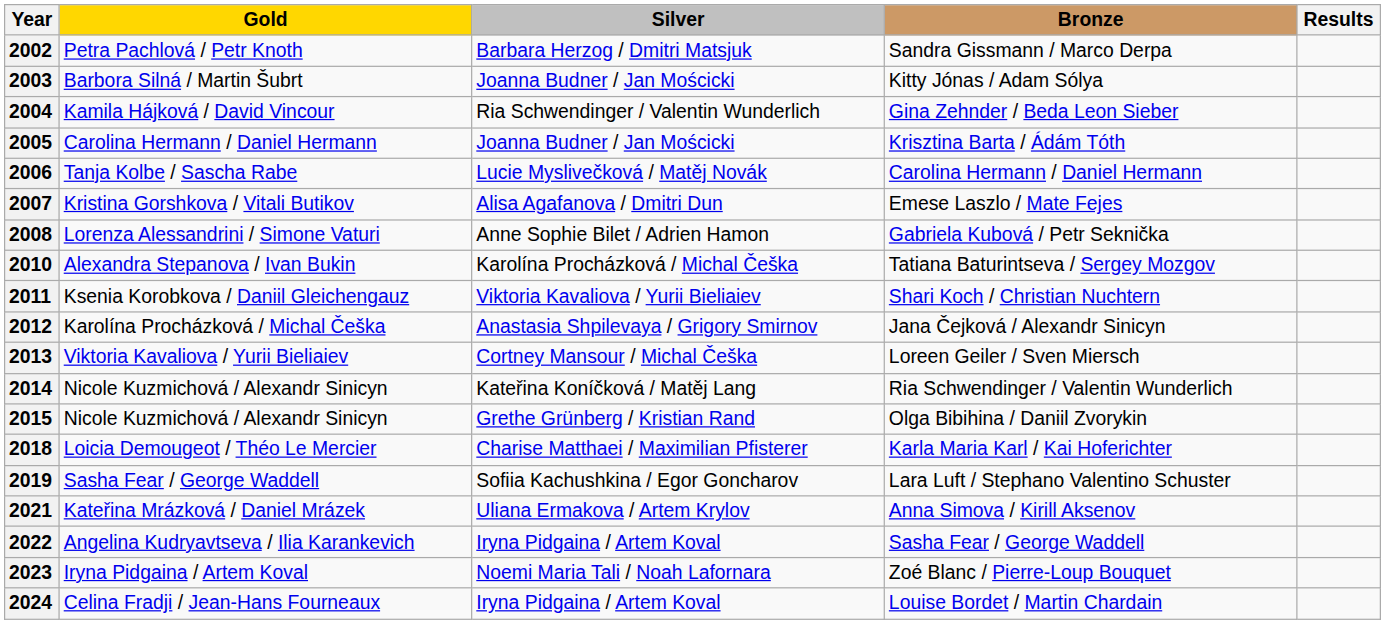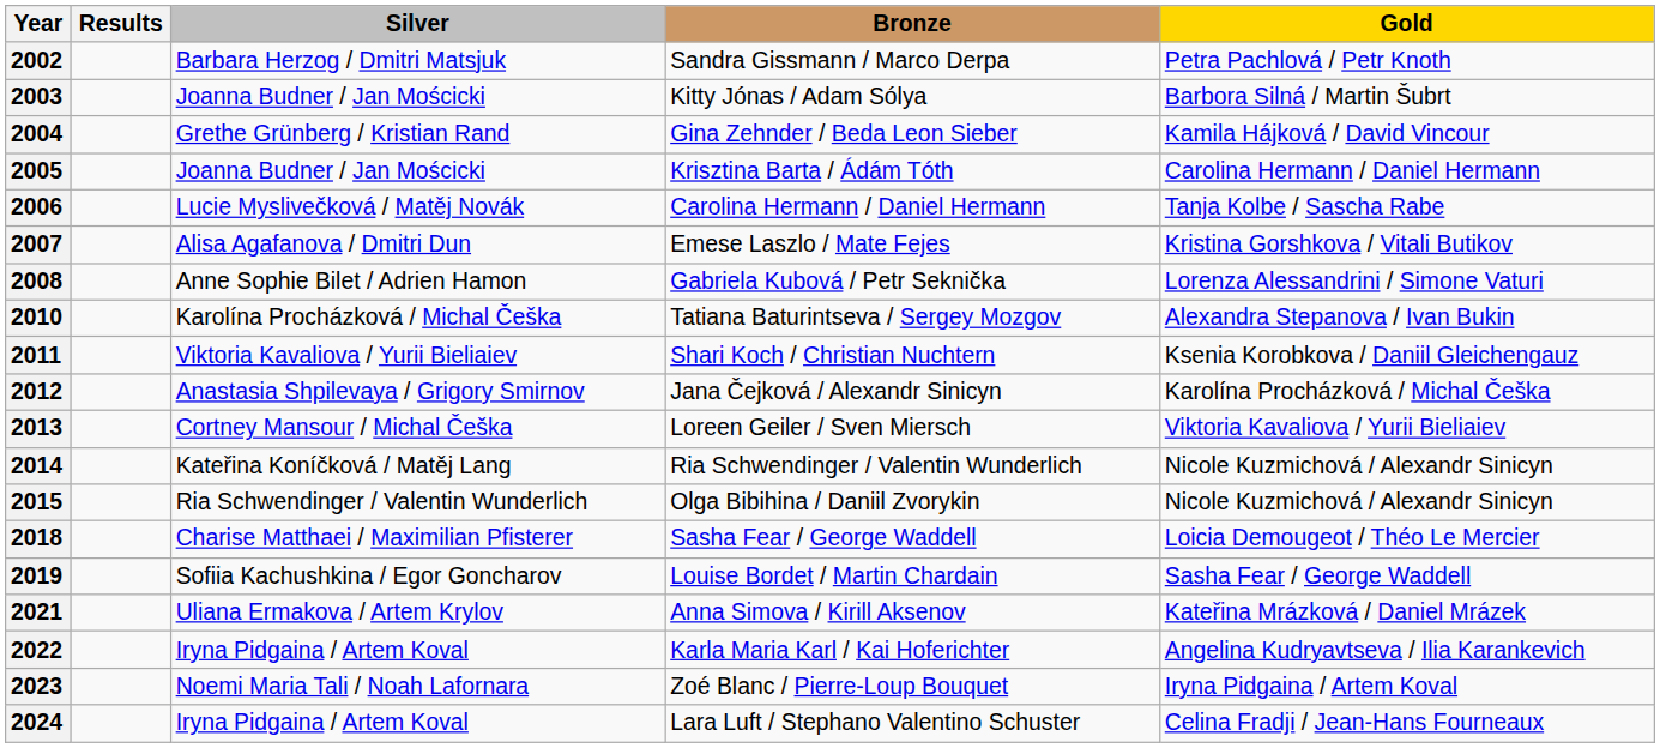columns swapped: Gold <-> Results
2004 | Silver: Ria Schwendinger / Valentin Wunderlich -> Grethe Grünberg / Kristian Rand
2015 | Silver: Grethe Grünberg / Kristian Rand -> Ria Schwendinger / Valentin Wunderlich
2018 | Bronze: Karla Maria Karl / Kai Hoferichter -> Sasha Fear / George Waddell
2019 | Bronze: Lara Luft / Stephano Valentino Schuster -> Louise Bordet / Martin Chardain
2022 | Bronze: Sasha Fear / George Waddell -> Karla Maria Karl / Kai Hoferichter
2024 | Bronze: Louise Bordet / Martin Chardain -> Lara Luft / Stephano Valentino Schuster
